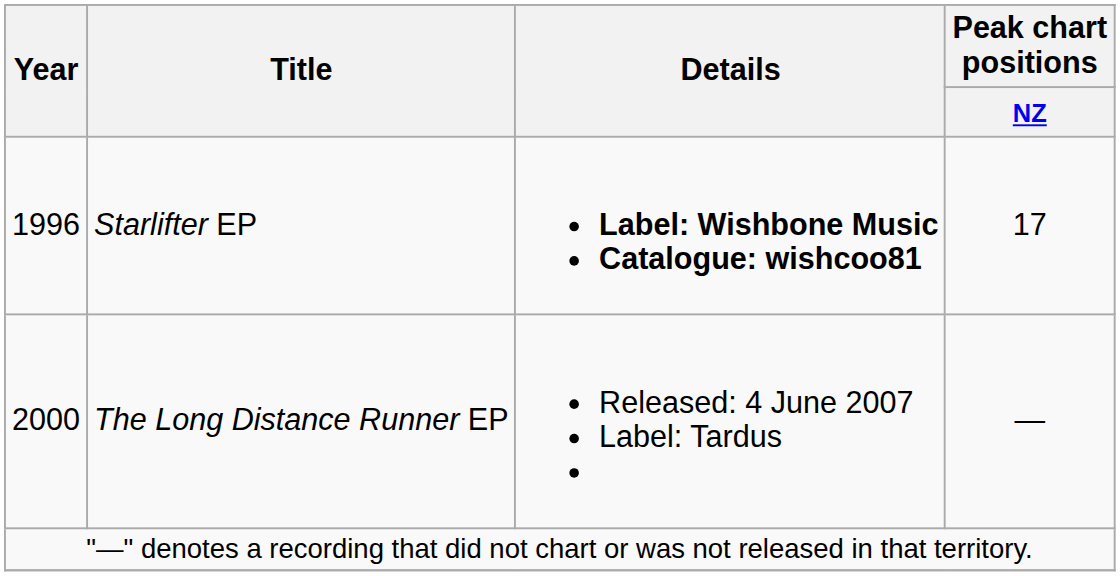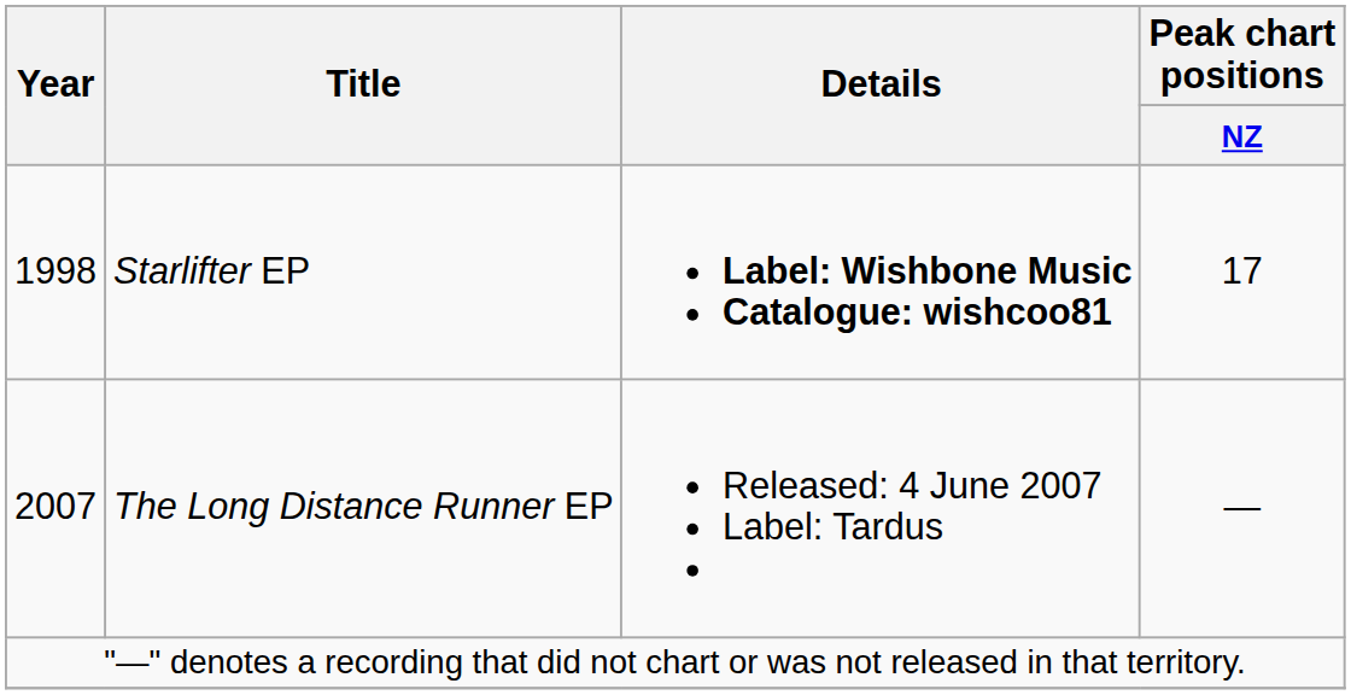Starlifter EP | Year: 1996 -> 1998
The Long Distance Runner EP | Year: 2000 -> 2007
